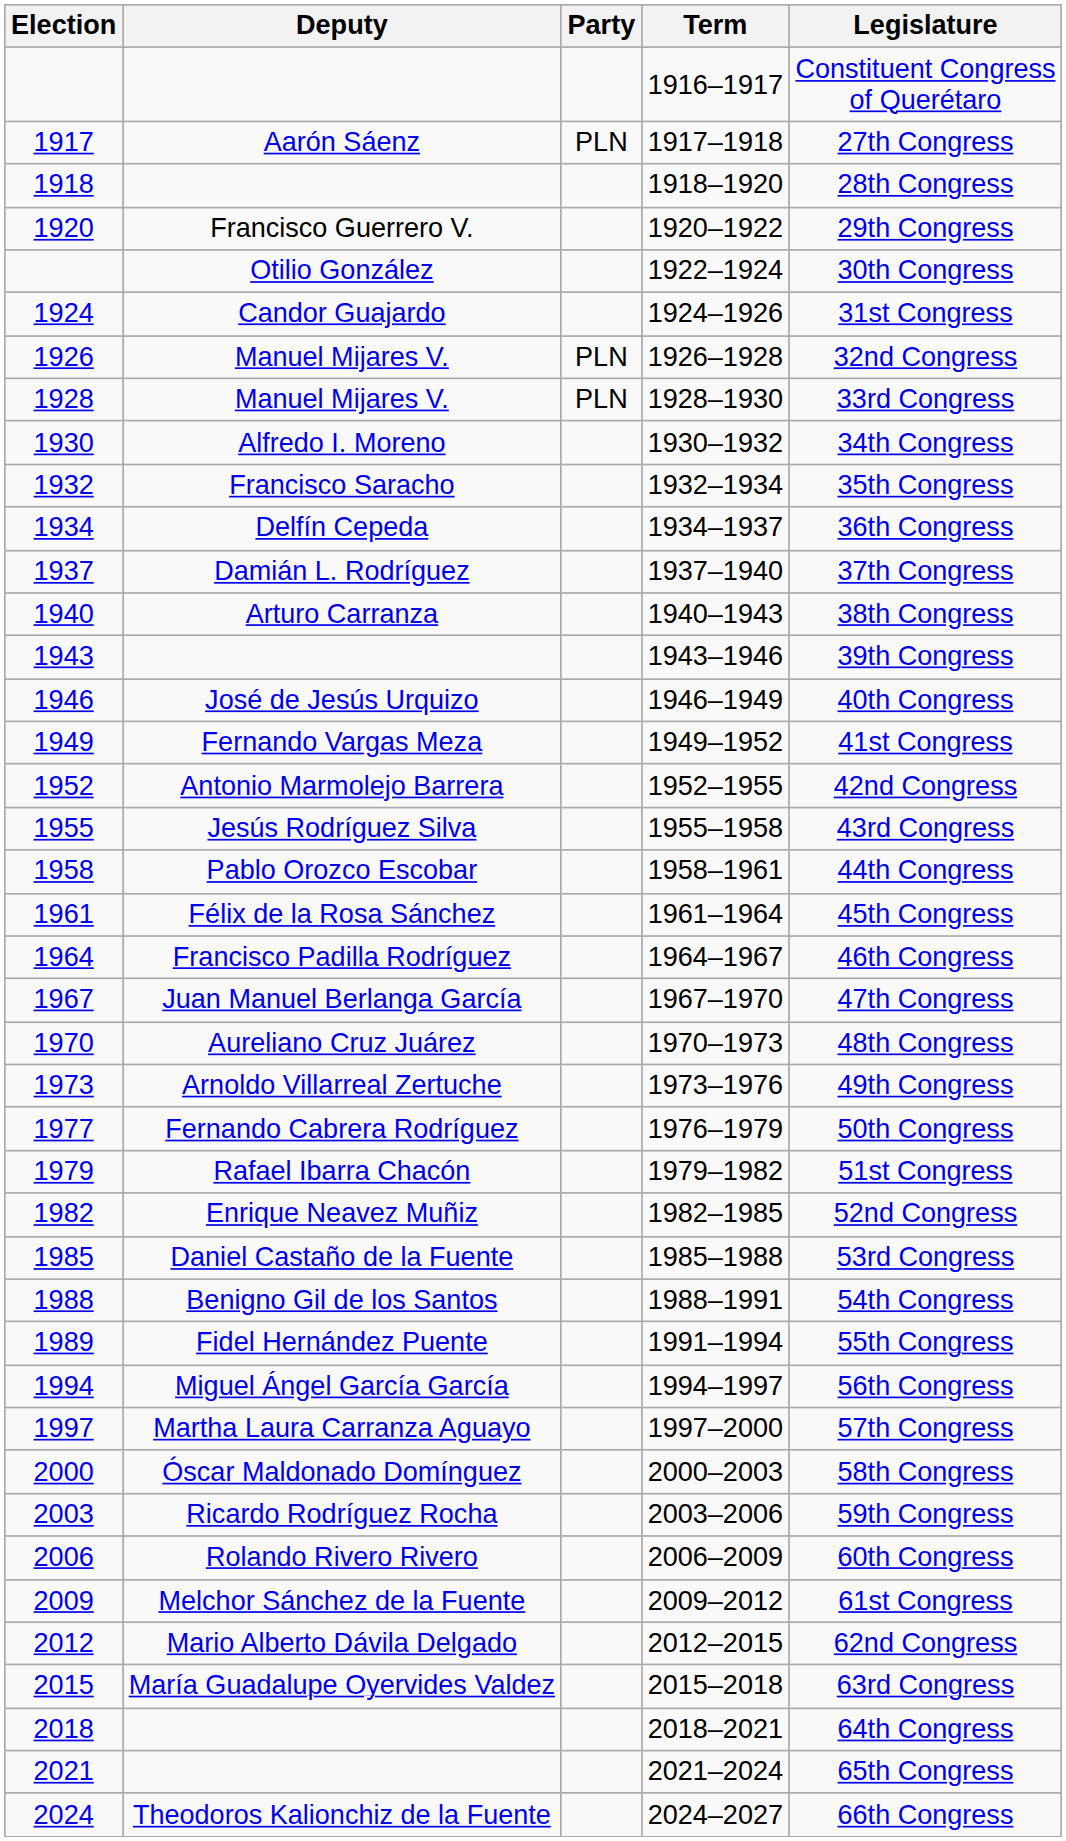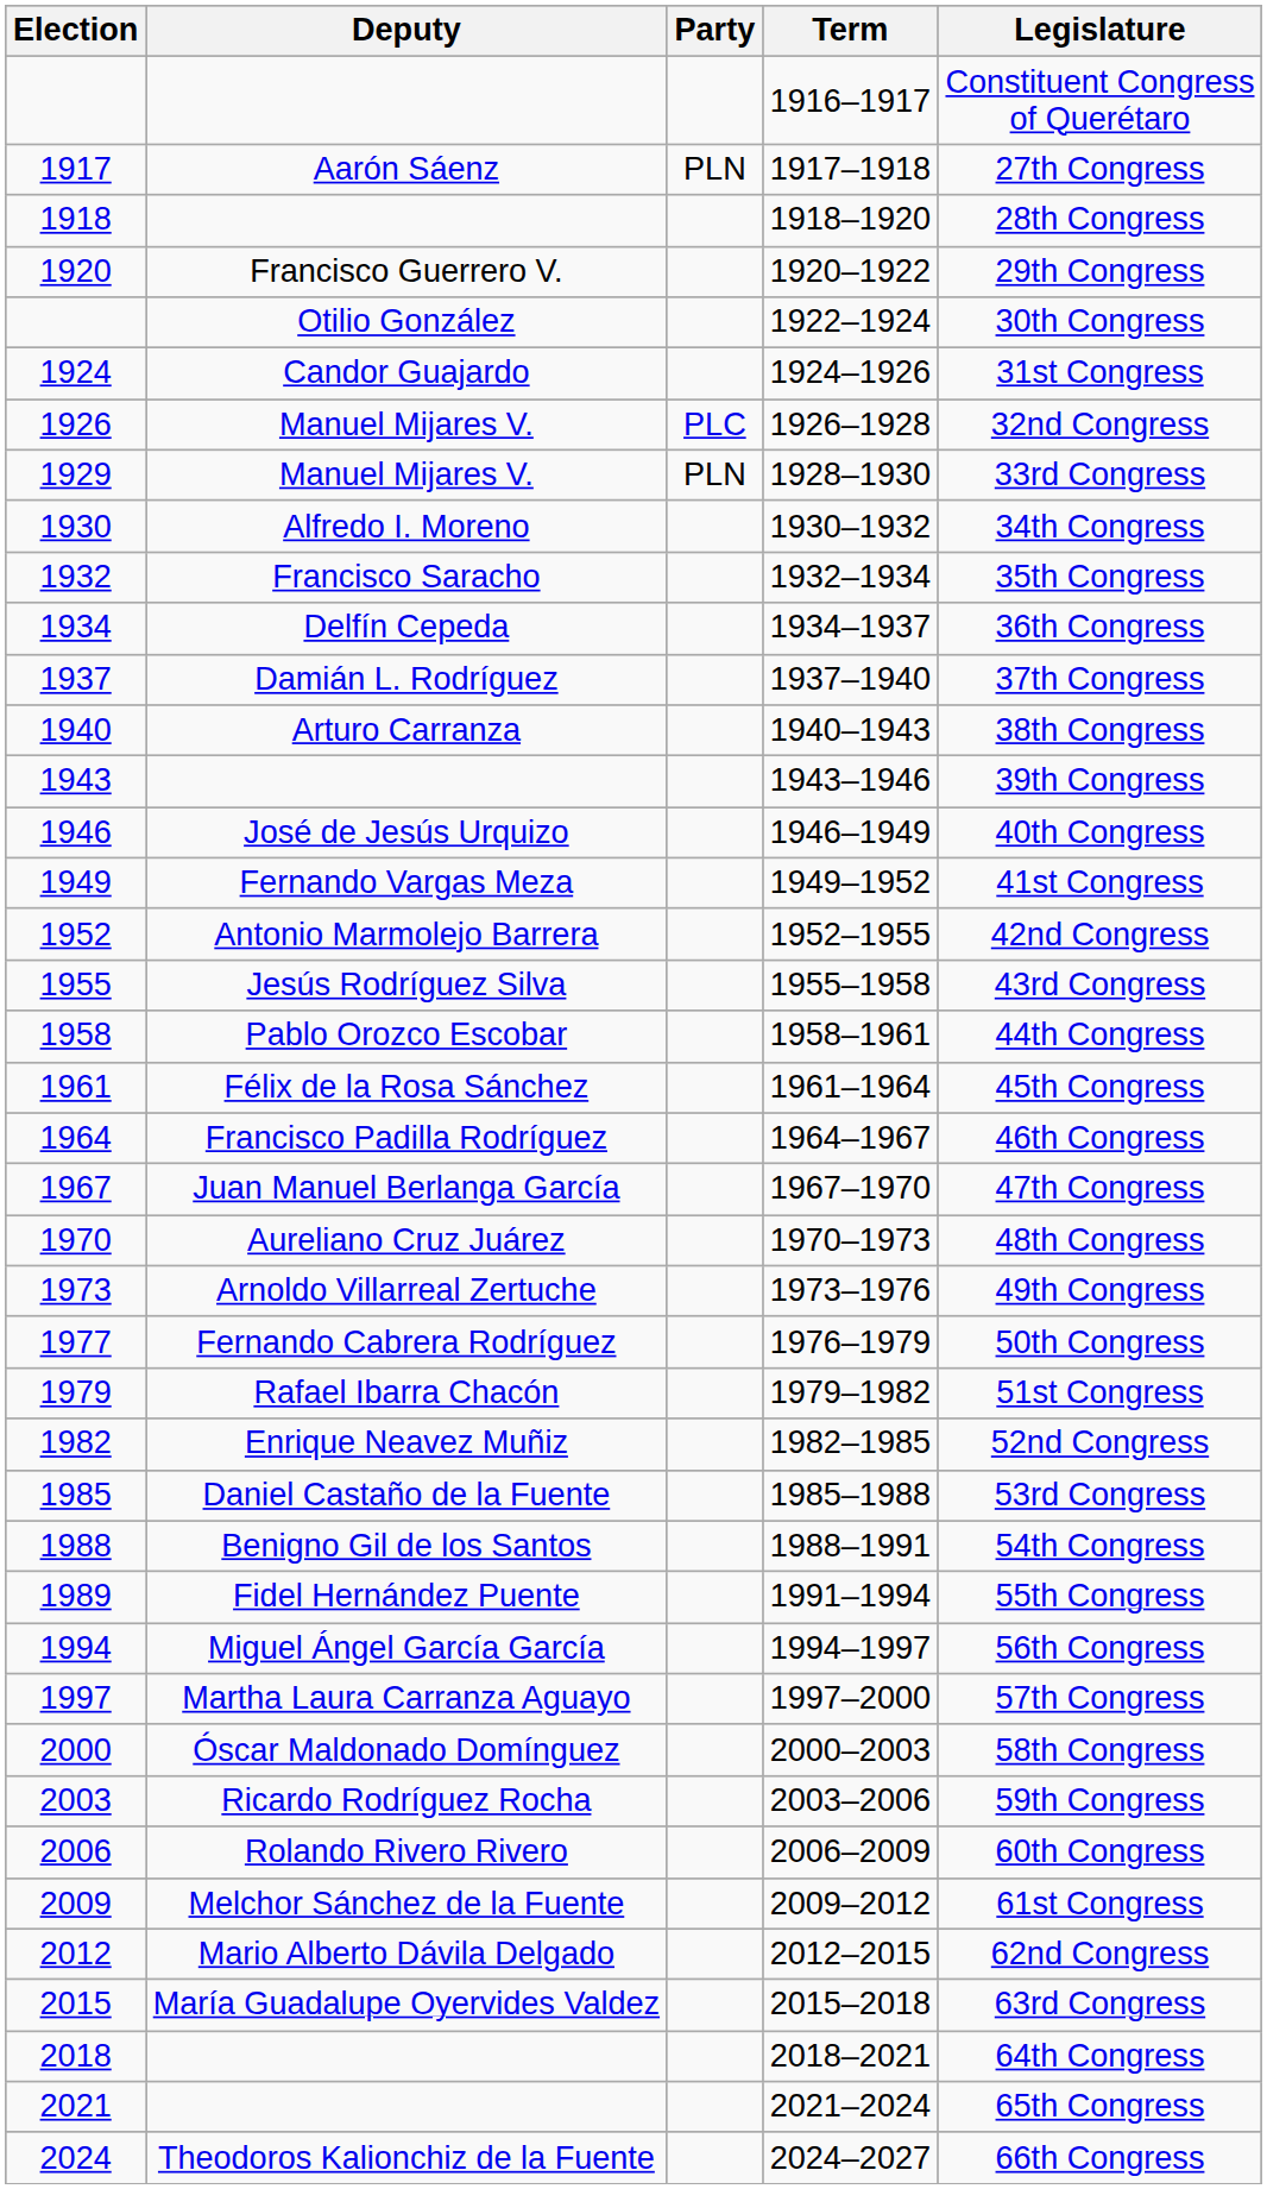1926–1928 | Party: PLN -> PLC
1928–1930 | Election: 1928 -> 1929
